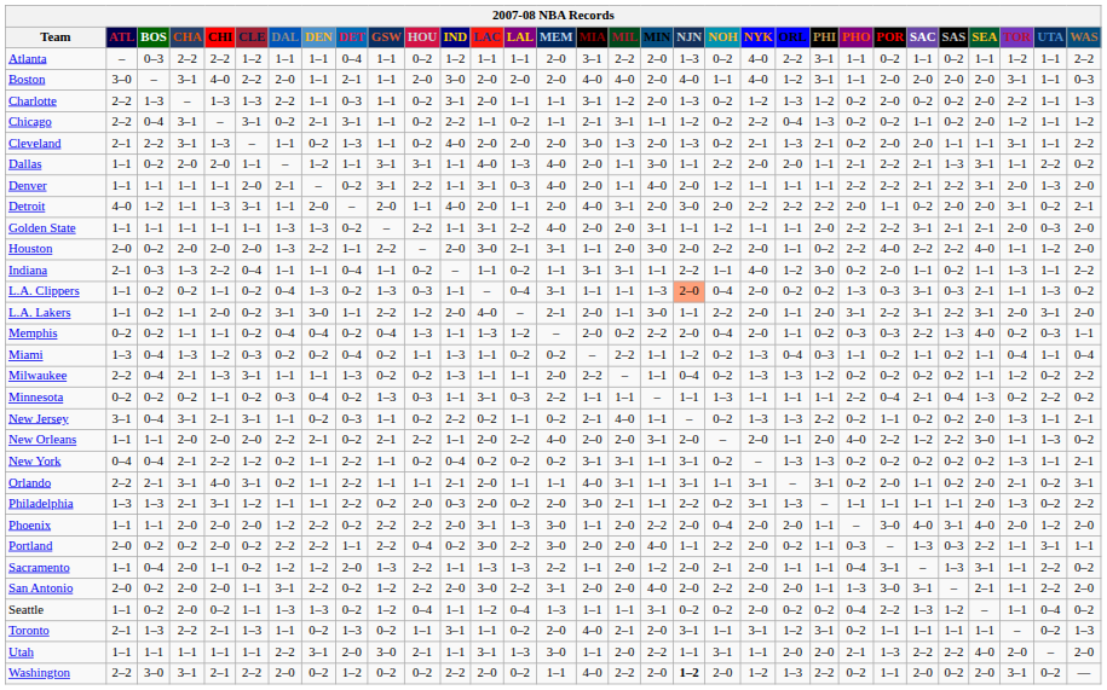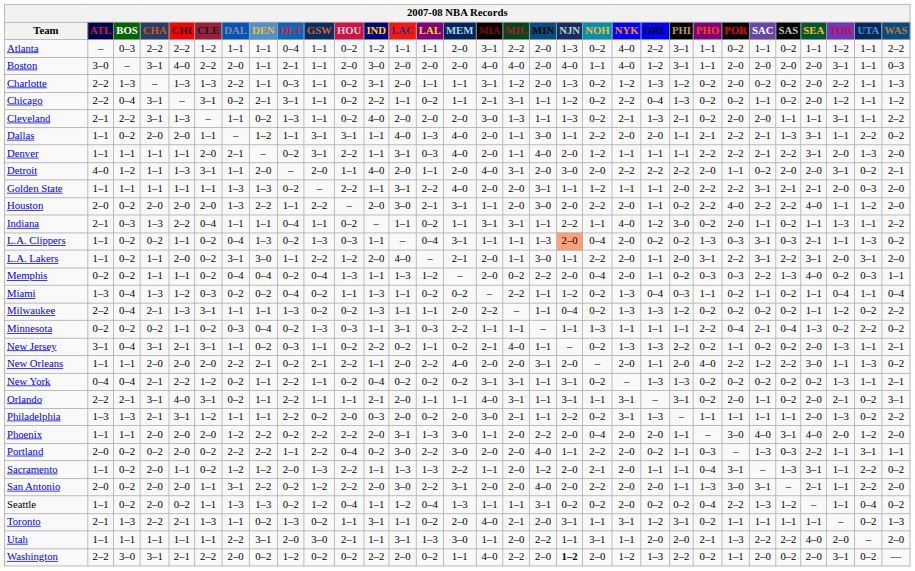Cleveland | MIN: 2–0 -> 1–1
Sacramento | BOS: 0–4 -> 0–2
